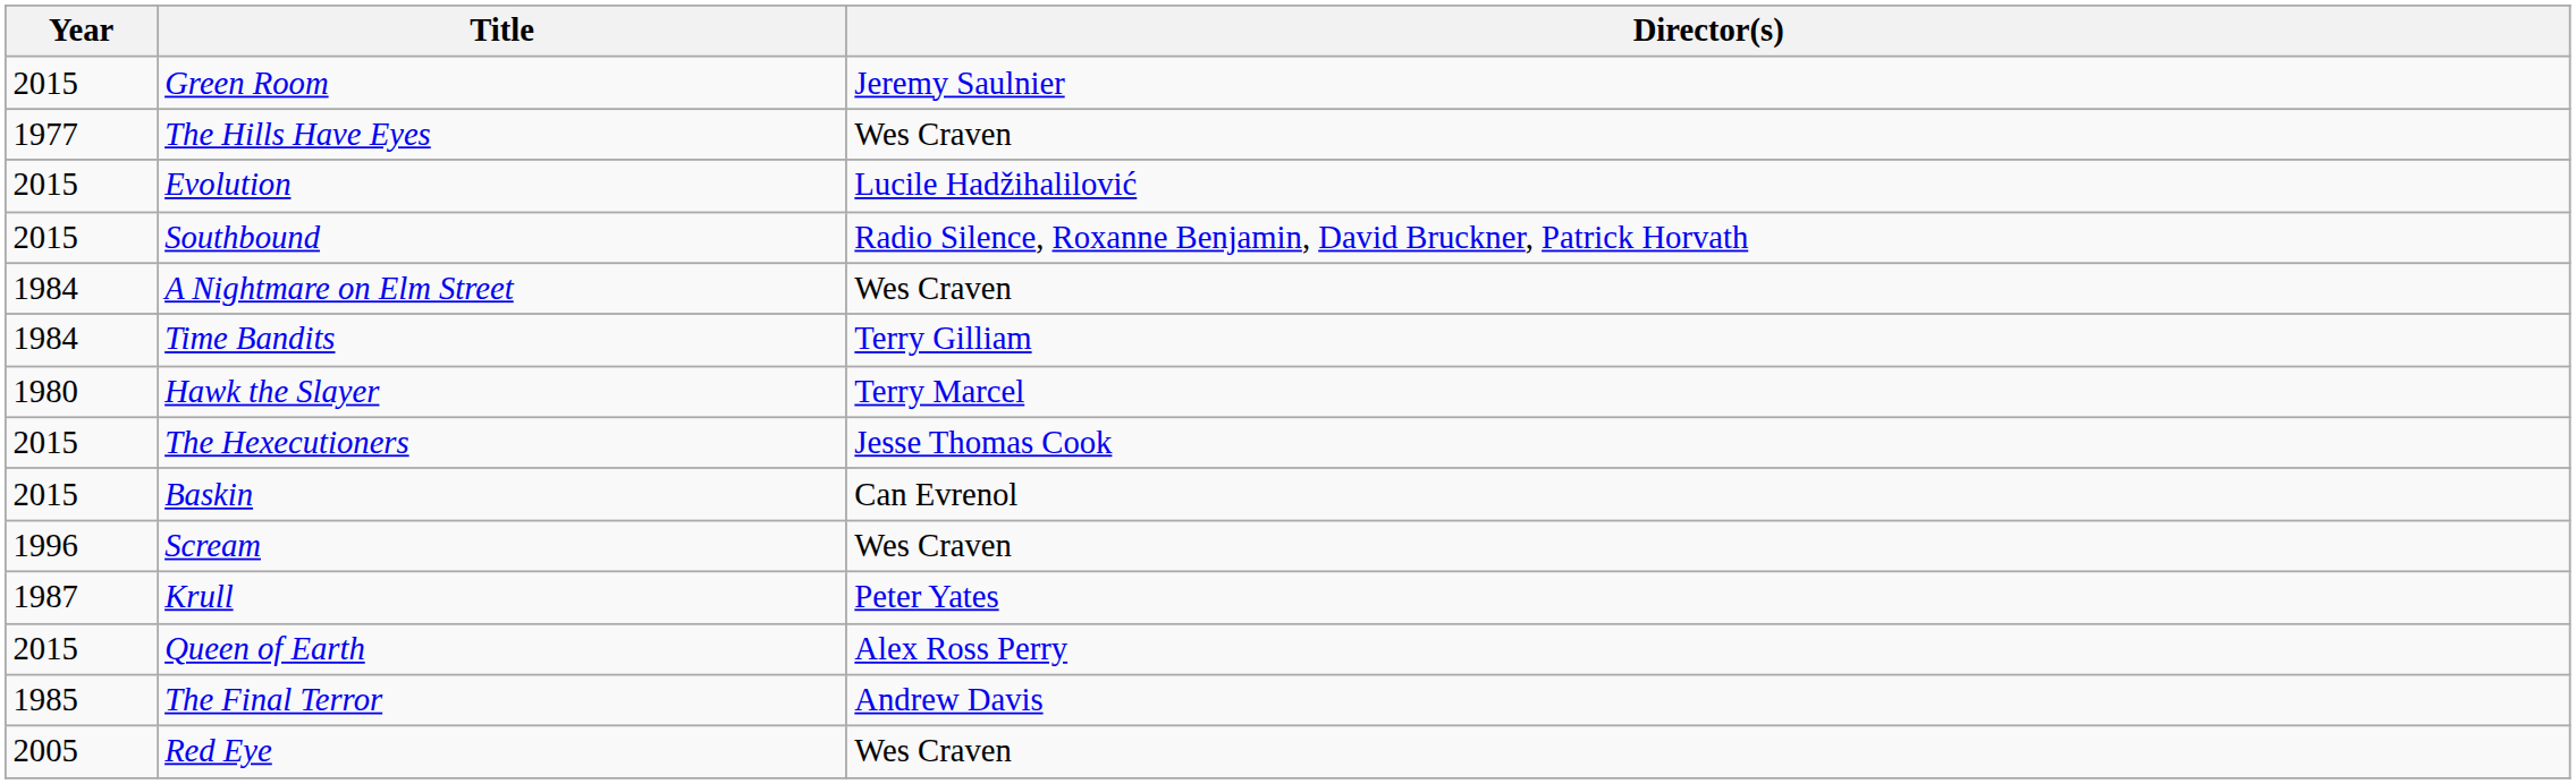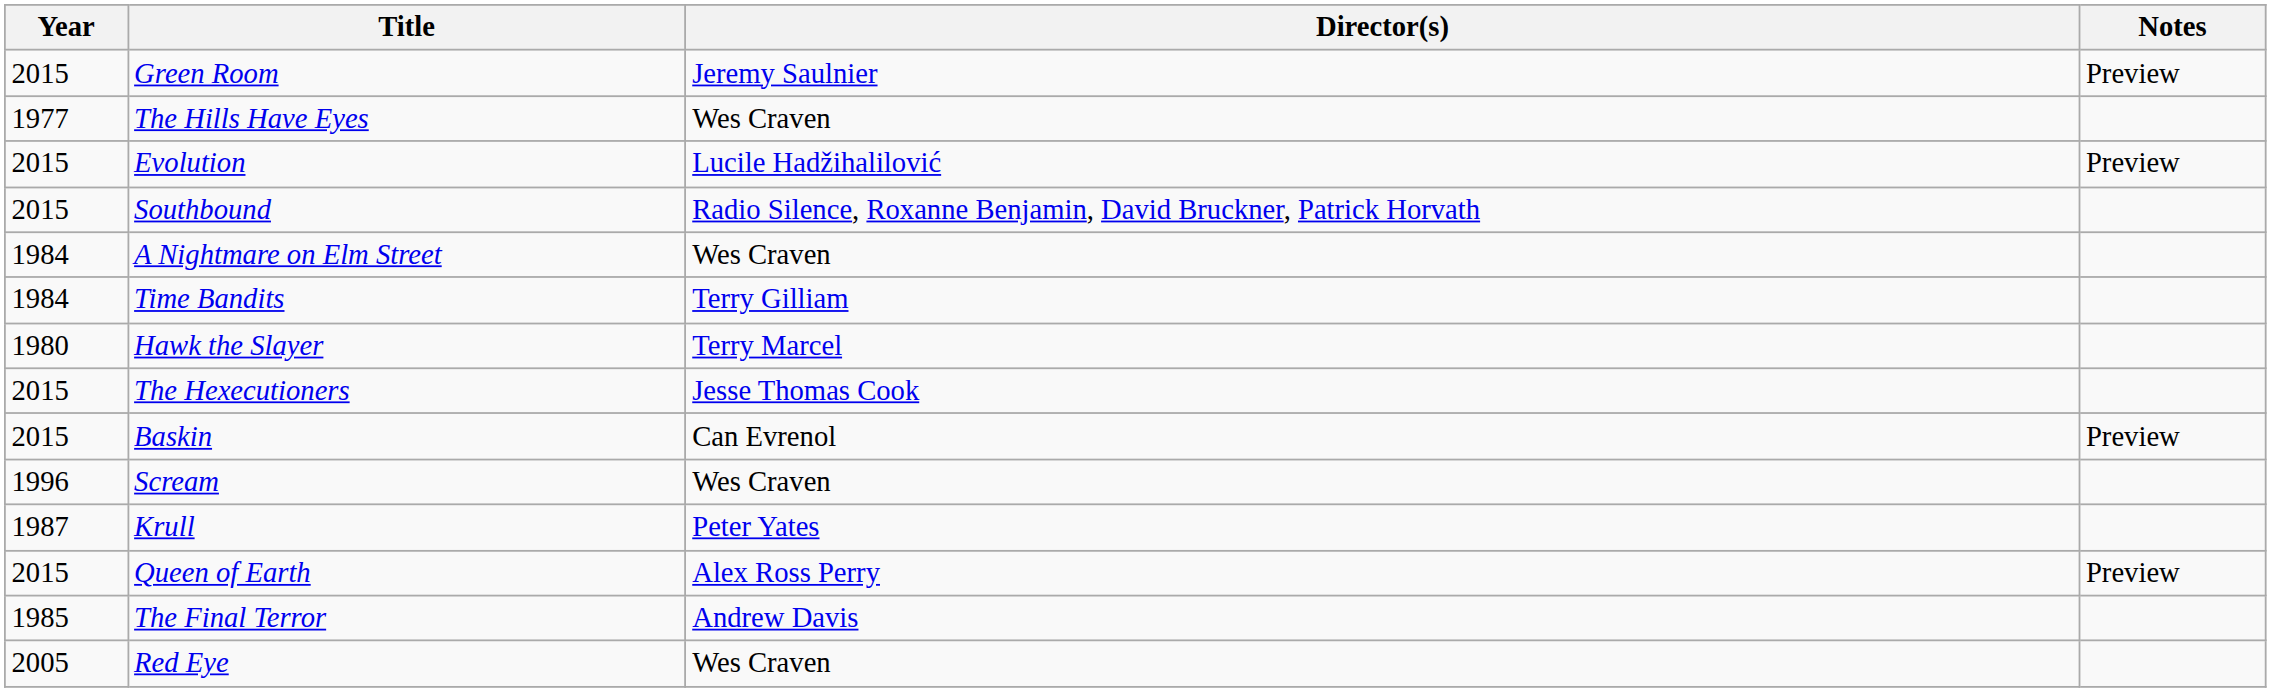+ column: Notes | Preview | Preview | Preview | Preview
